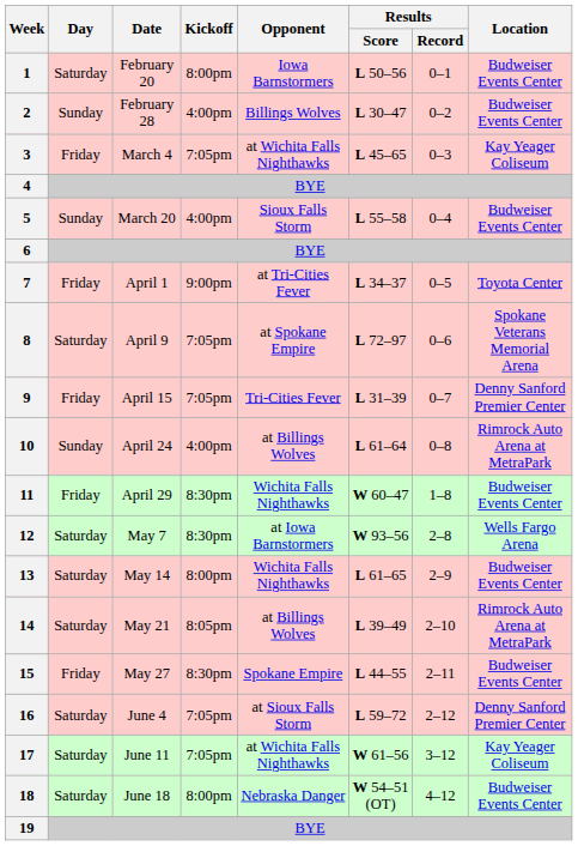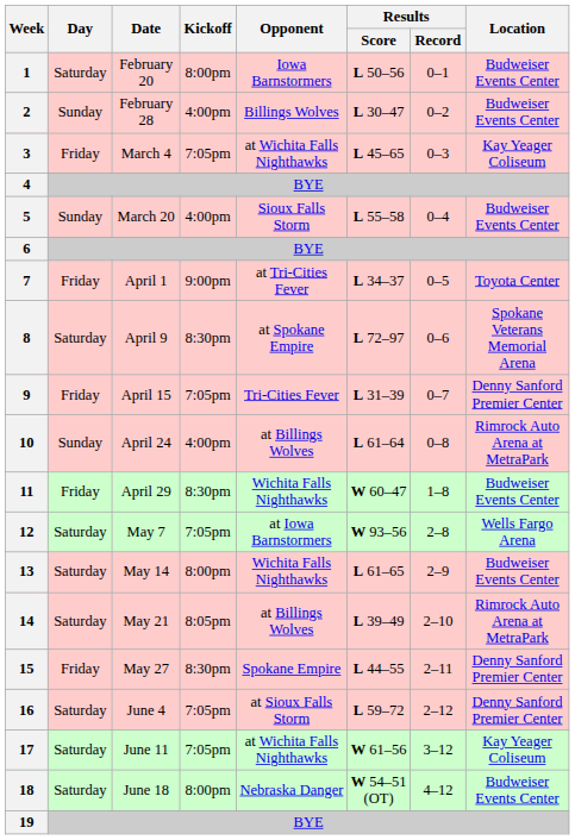8 | Kickoff: 7:05pm -> 8:30pm
12 | Kickoff: 8:30pm -> 7:05pm
15 | Location: Budweiser Events Center -> Denny Sanford Premier Center
